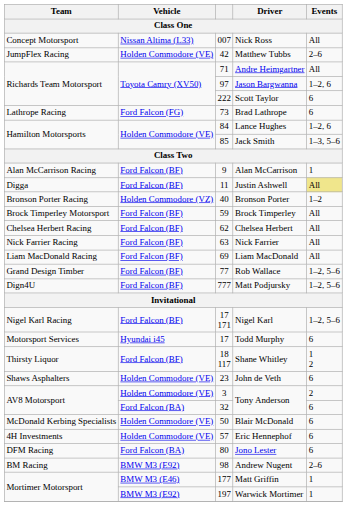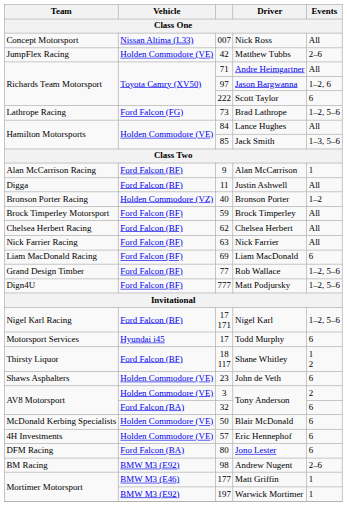Brad Lathrope | Events: 6 -> 1–2, 5–6
Lance Hughes | Events: 1–2, 6 -> All
Justin Ashwell | Events: khaki background -> no background
Liam MacDonald | Events: All -> 6
